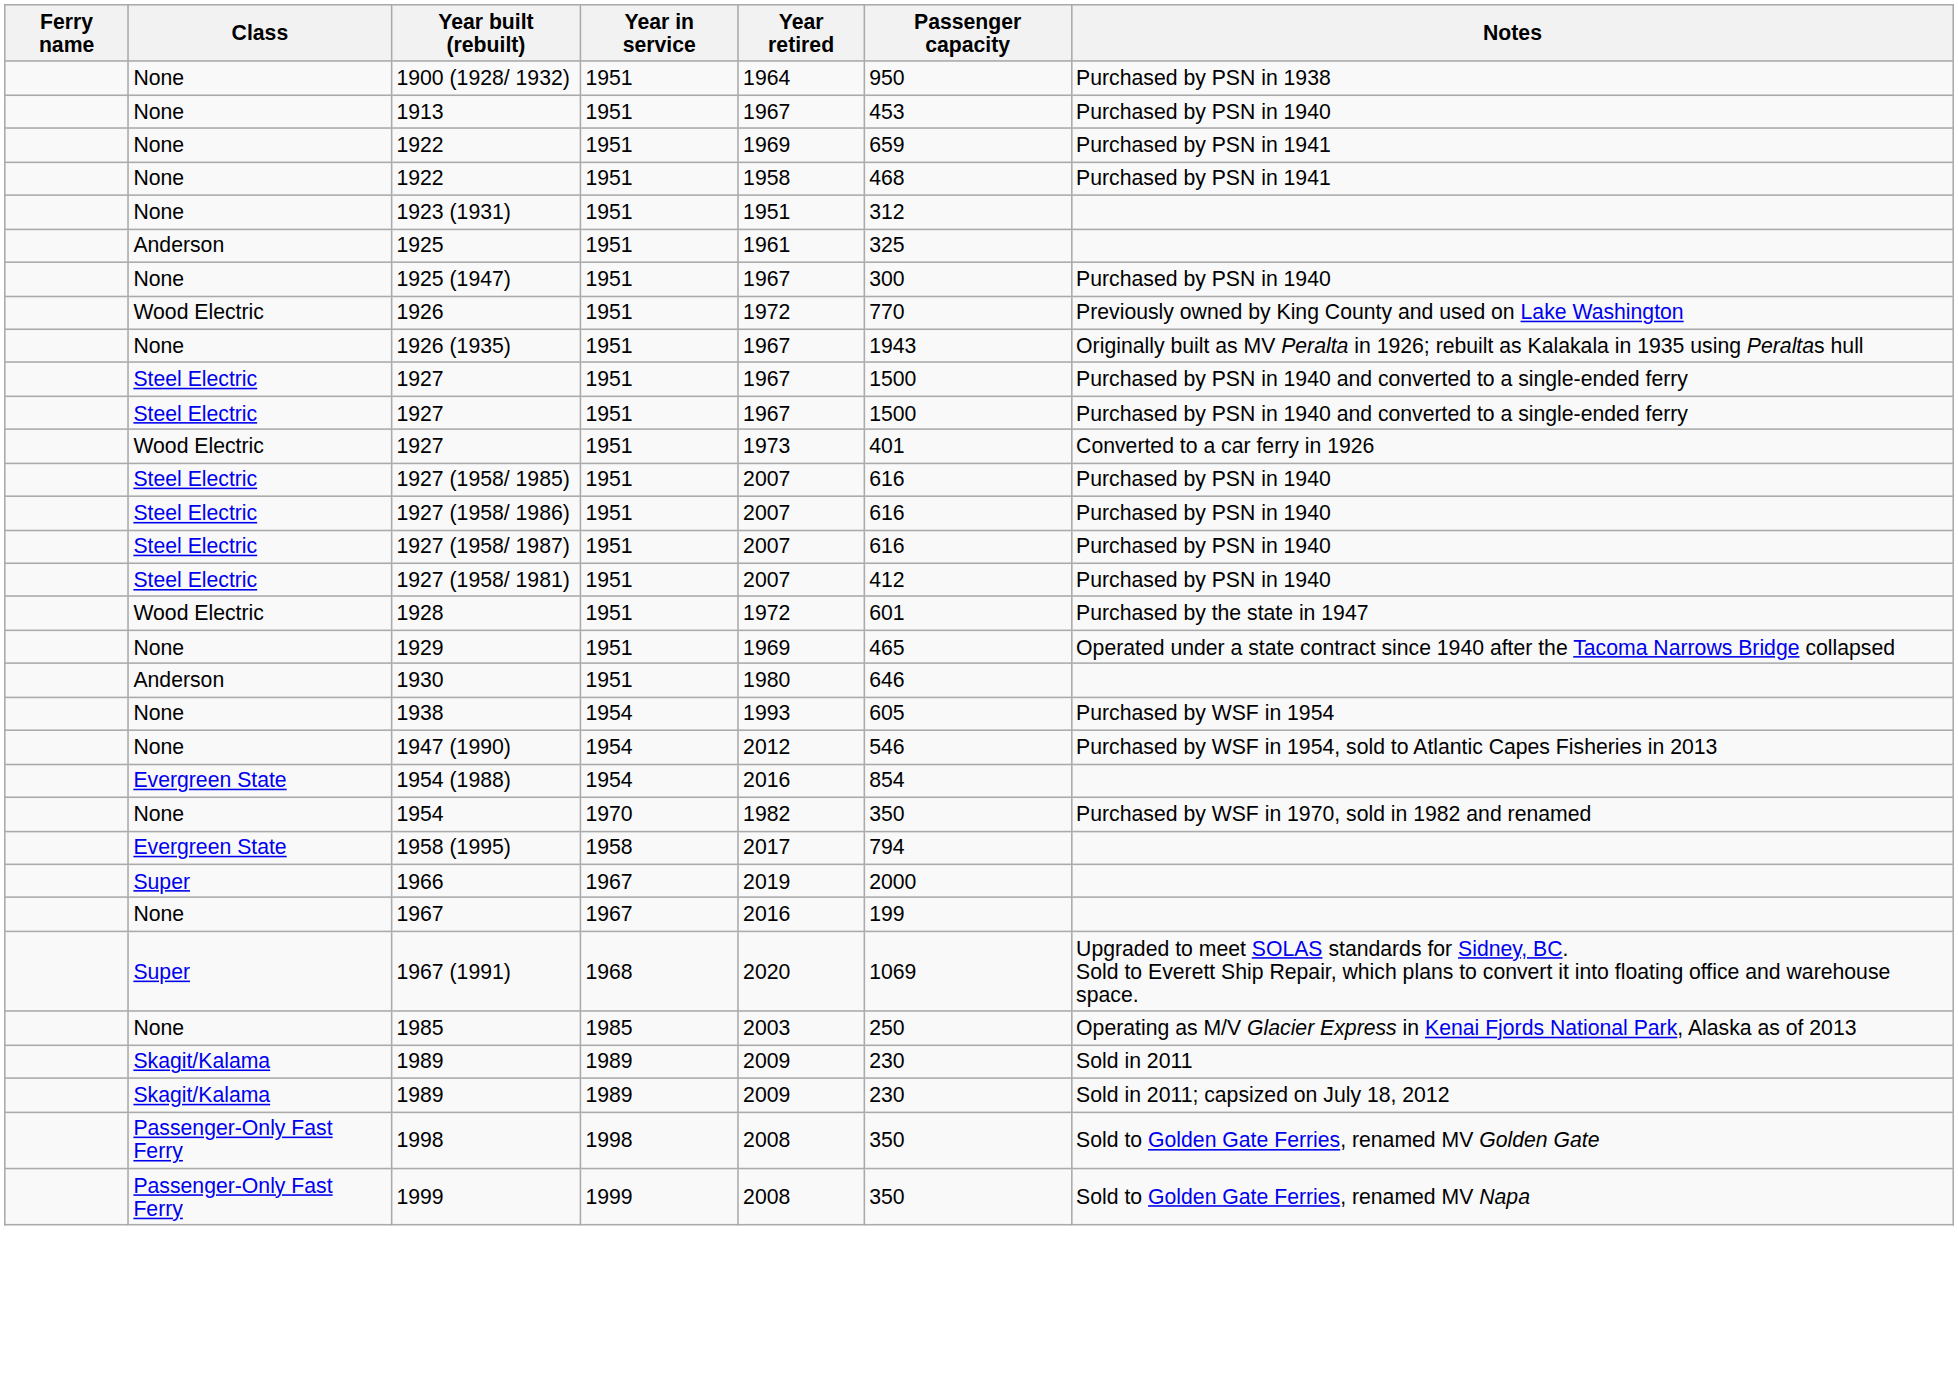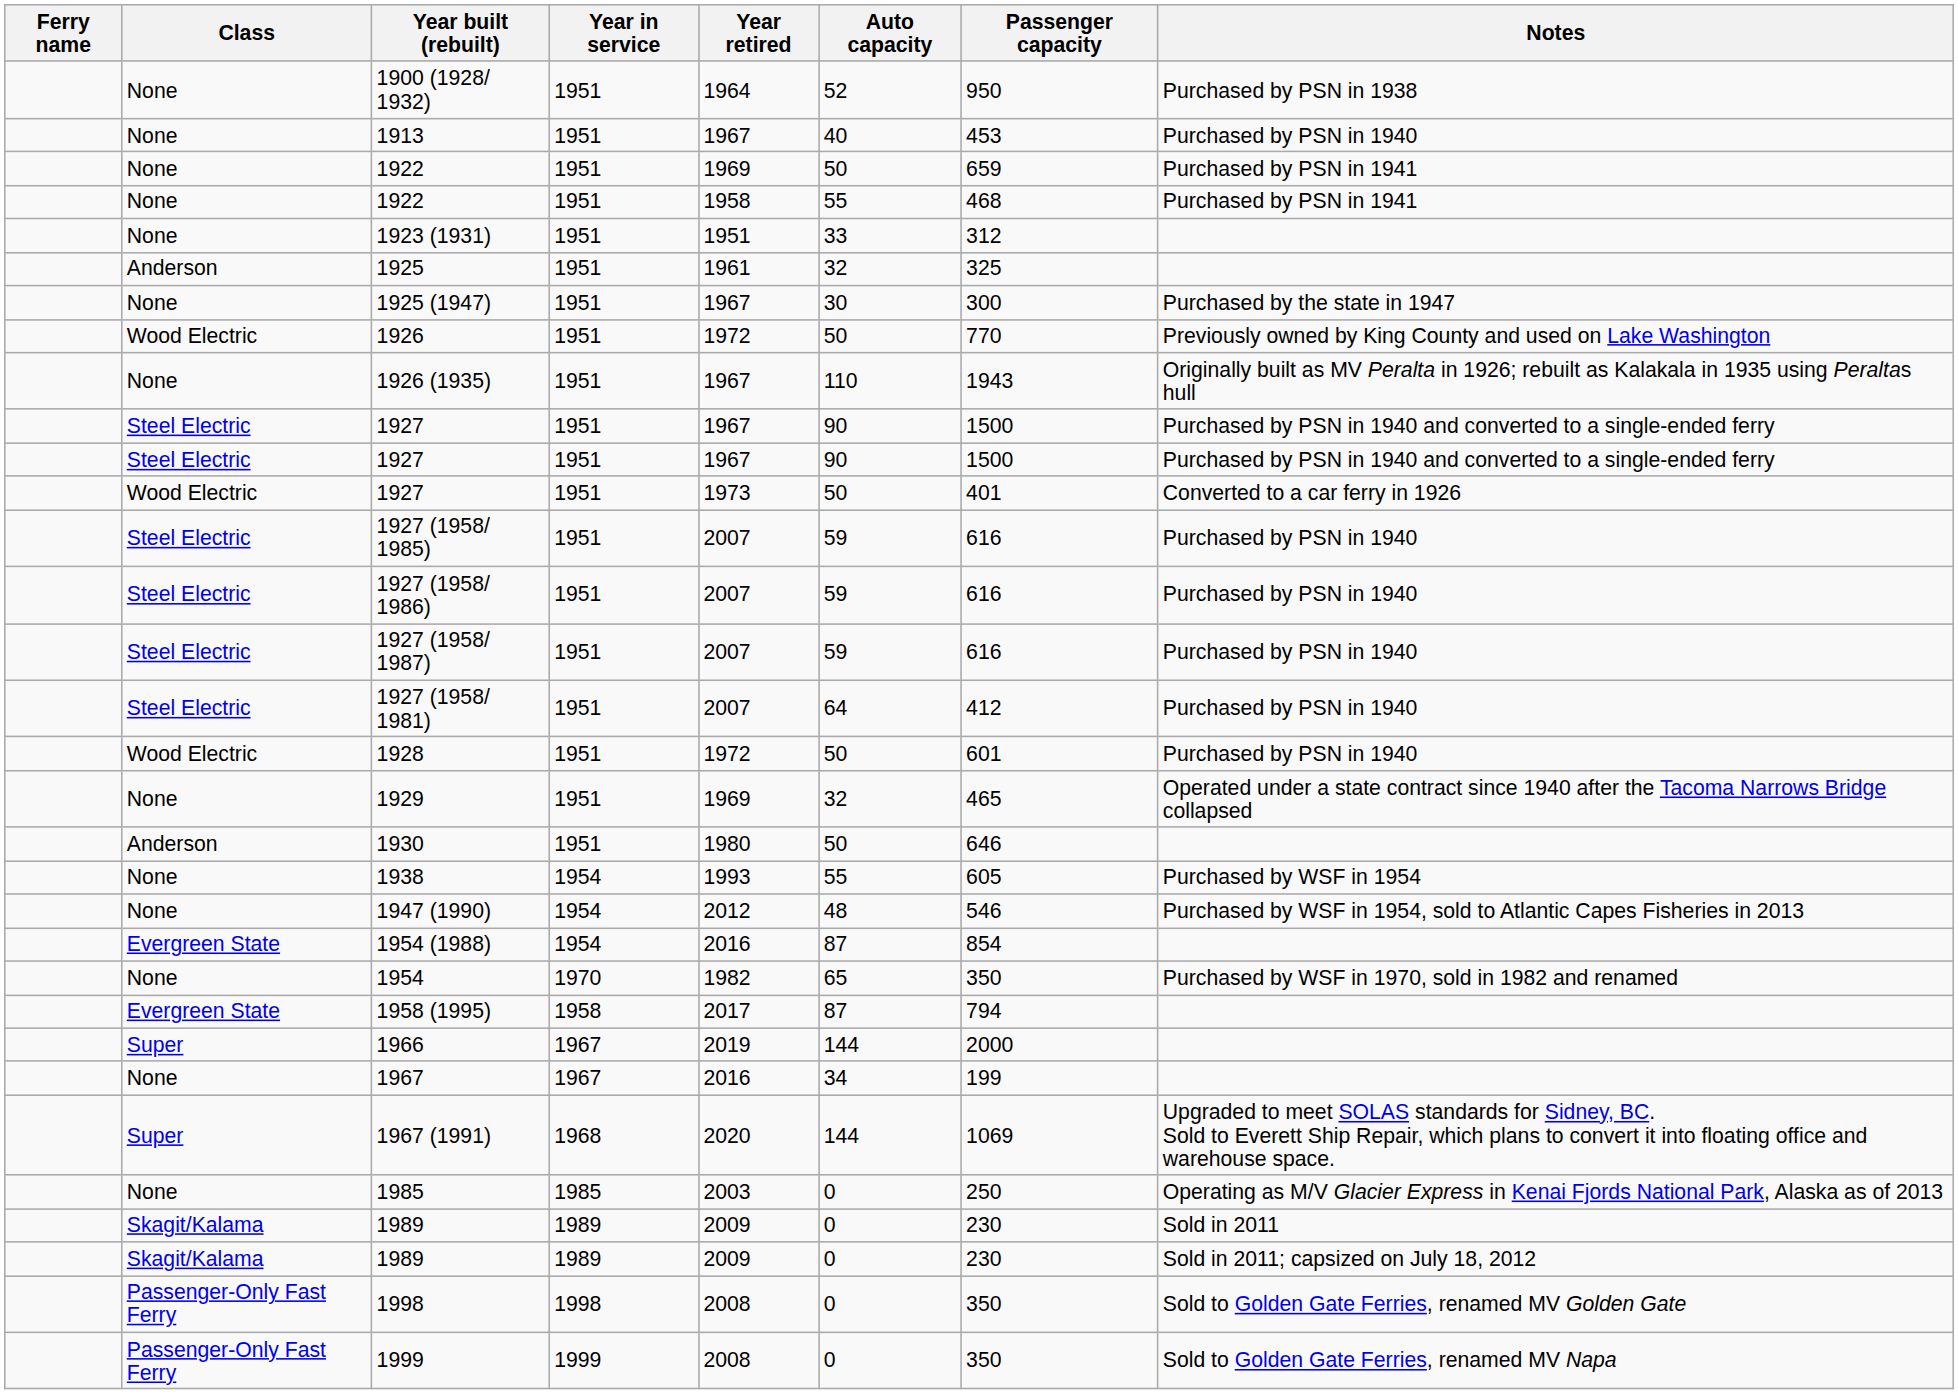+ column: Auto capacity | 52 | 40 | 50 | 55 | 33 | 32 | 30 | 50 | 110 | 90 | 90 | 50 | 59 | 59 | 59 | 64 | 50 | 32 | 50 | 55 | 48 | 87 | 65 | 87 | 144 | 34 | 144 | 0 | 0 | 0 | 0 | 0
1925 (1947) | Notes: Purchased by PSN in 1940 -> Purchased by the state in 1947
1928 | Notes: Purchased by the state in 1947 -> Purchased by PSN in 1940
